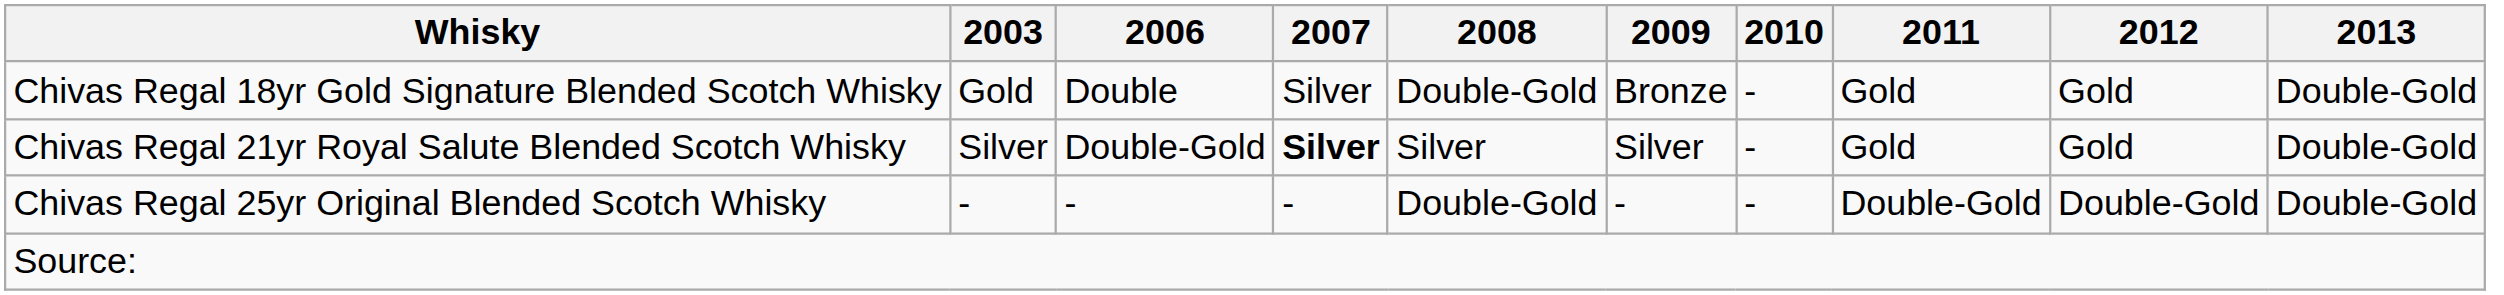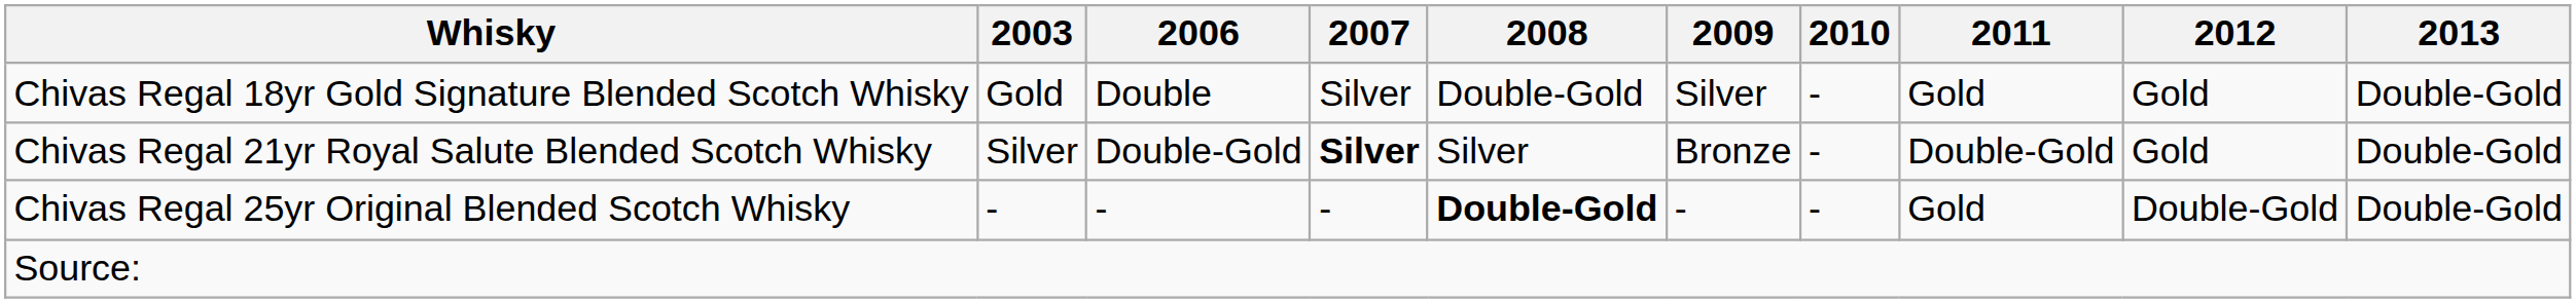Chivas Regal 18yr Gold Signature Blended Scotch Whisky | 2009: Bronze -> Silver
Chivas Regal 21yr Royal Salute Blended Scotch Whisky | 2009: Silver -> Bronze
Chivas Regal 21yr Royal Salute Blended Scotch Whisky | 2011: Gold -> Double-Gold
Chivas Regal 25yr Original Blended Scotch Whisky | 2008: normal -> bold
Chivas Regal 25yr Original Blended Scotch Whisky | 2011: Double-Gold -> Gold
